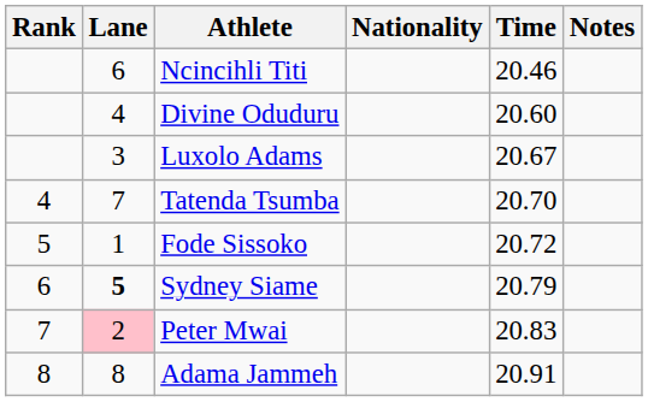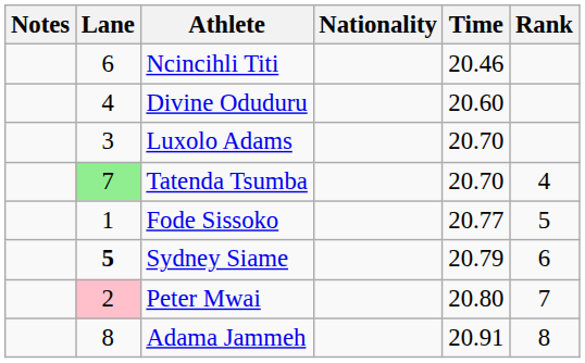columns swapped: Rank <-> Notes
Luxolo Adams | Time: 20.67 -> 20.70
Tatenda Tsumba | Lane: no background -> lightgreen background
Fode Sissoko | Time: 20.72 -> 20.77
Peter Mwai | Time: 20.83 -> 20.80
